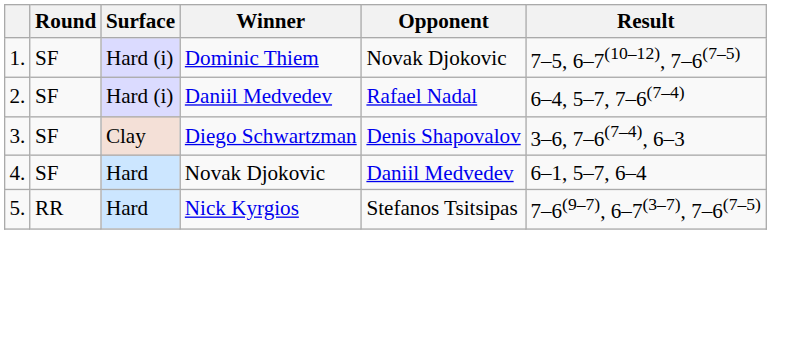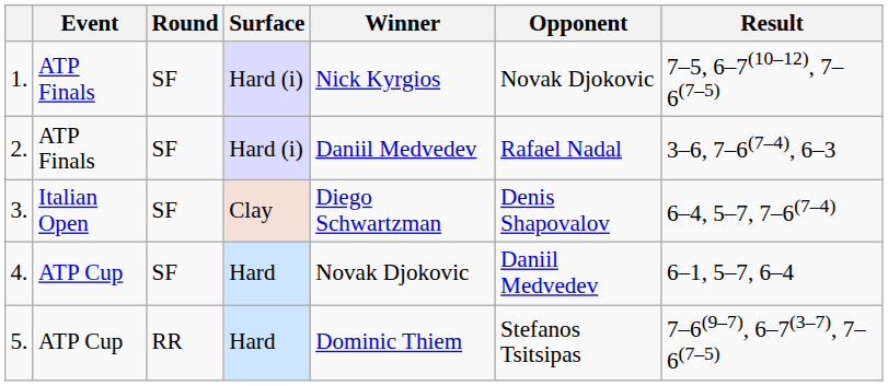+ column: Event | ATP Finals | ATP Finals | Italian Open | ATP Cup | ATP Cup
1. | Winner: Dominic Thiem -> Nick Kyrgios
2. | Result: 6–4, 5–7, 7–6(7–4) -> 3–6, 7–6(7–4), 6–3
3. | Result: 3–6, 7–6(7–4), 6–3 -> 6–4, 5–7, 7–6(7–4)
5. | Winner: Nick Kyrgios -> Dominic Thiem
